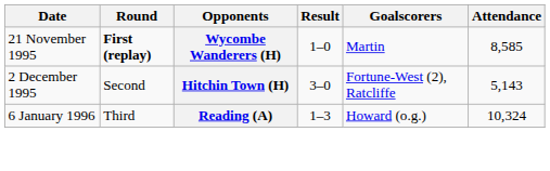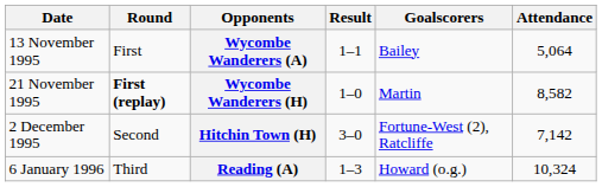+ row: 13 November 1995 | First | Wycombe Wanderers (A) | 1–1 | Bailey | 5,064
Wycombe Wanderers (H) | Attendance: 8,585 -> 8,582
Hitchin Town (H) | Attendance: 5,143 -> 7,142
